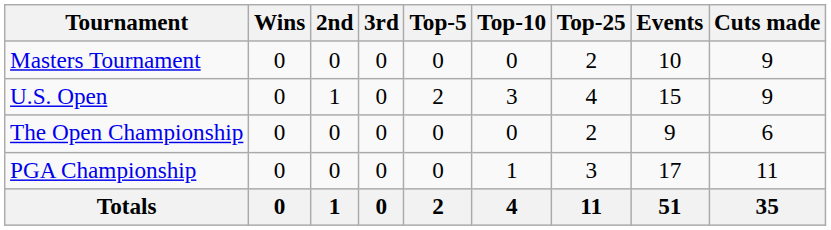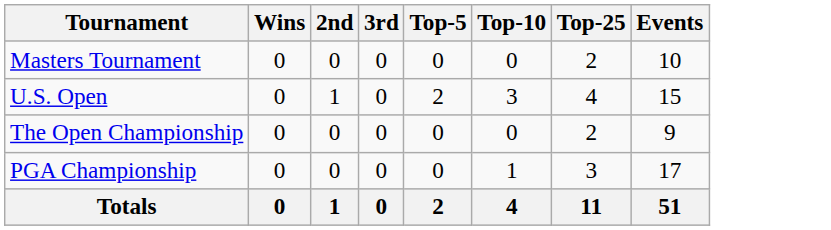- column: Cuts made | 9 | 9 | 6 | 11 | 35
